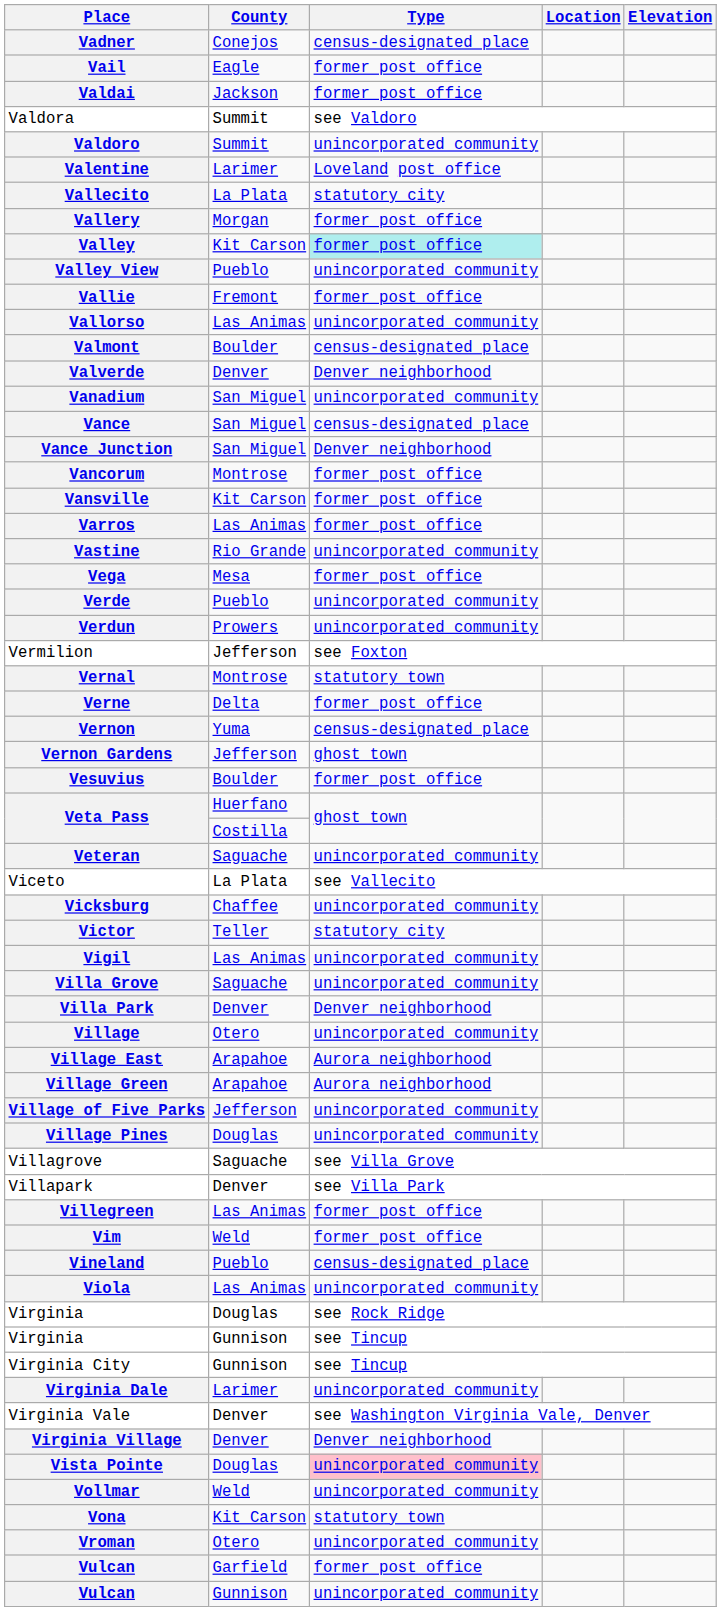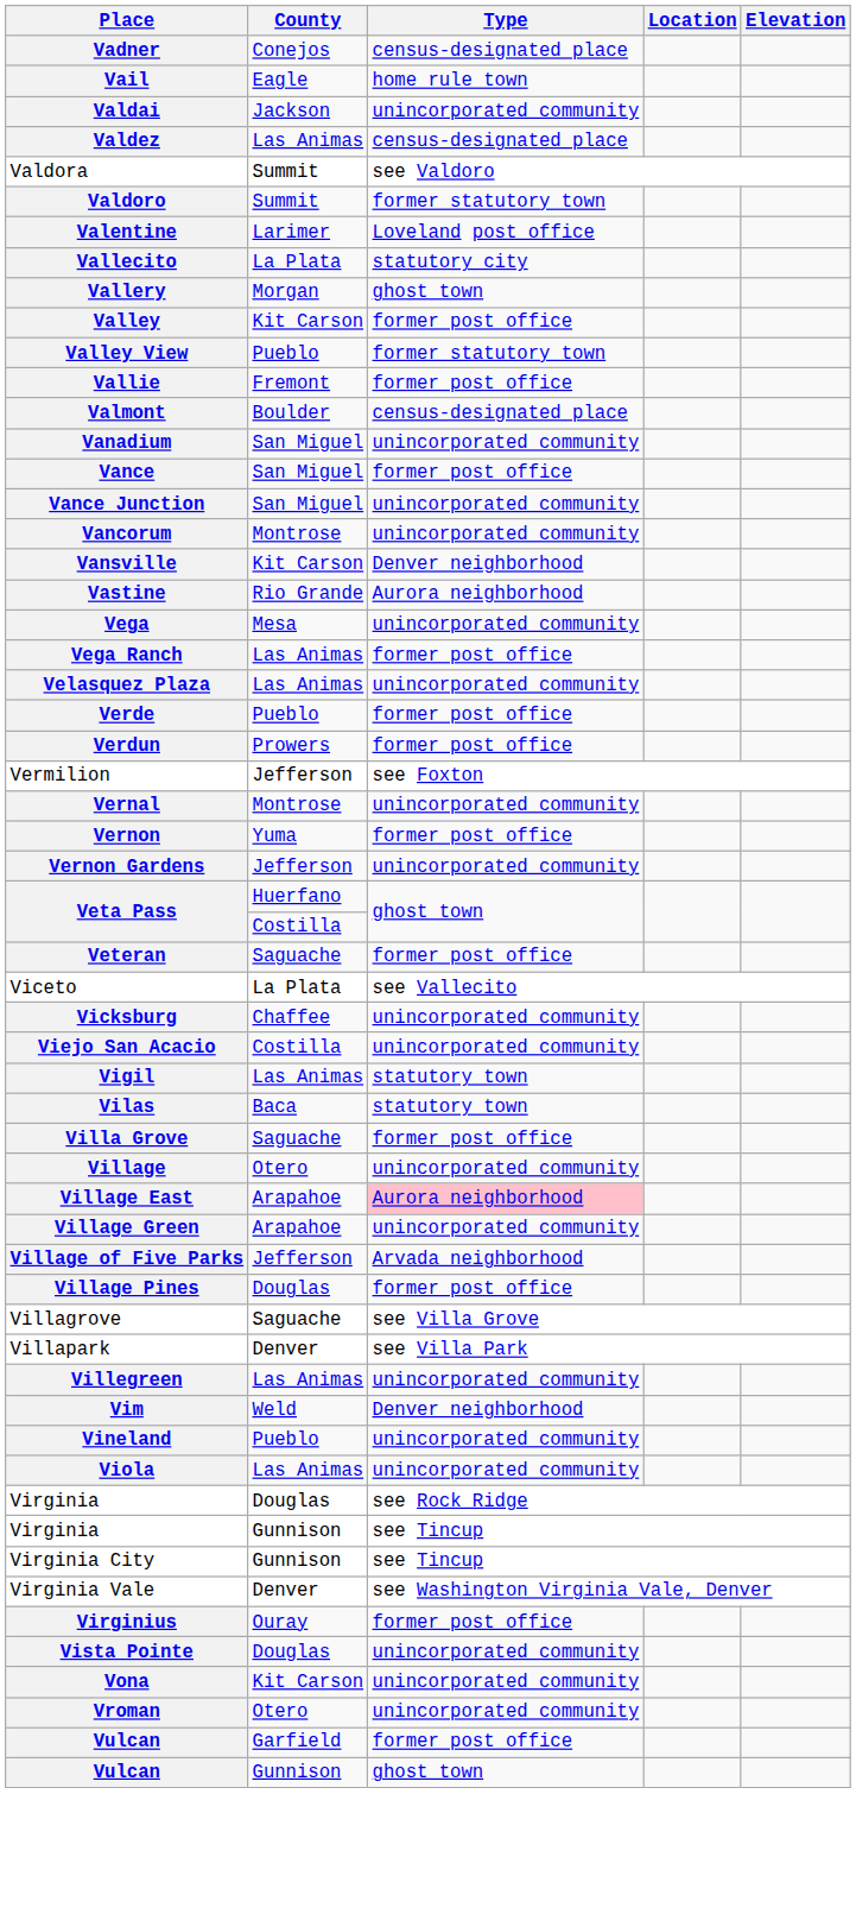Vail | Type: former post office -> home rule town
Valdai | Type: former post office -> unincorporated community
+ row: Valdez | Las Animas | census-designated place
Valdoro | Type: unincorporated community -> former statutory town
Vallery | Type: former post office -> ghost town
Valley | Type: paleturquoise background -> no background
Valley View | Type: unincorporated community -> former statutory town
- row: Vallorso | Las Animas | unincorporated community
- row: Valverde | Denver | Denver neighborhood
Vance | Type: census-designated place -> former post office
Vance Junction | Type: Denver neighborhood -> unincorporated community
Vancorum | Type: former post office -> unincorporated community
Vansville | Type: former post office -> Denver neighborhood
- row: Varros | Las Animas | former post office
Vastine | Type: unincorporated community -> Aurora neighborhood
Vega | Type: former post office -> unincorporated community
+ row: Vega Ranch | Las Animas | former post office
+ row: Velasquez Plaza | Las Animas | unincorporated community
Verde | Type: unincorporated community -> former post office
Verdun | Type: unincorporated community -> former post office
Vernal | Type: statutory town -> unincorporated community
- row: Verne | Delta | former post office
Vernon | Type: census-designated place -> former post office
Vernon Gardens | Type: ghost town -> unincorporated community
- row: Vesuvius | Boulder | former post office
Veteran | Type: unincorporated community -> former post office
- row: Victor | Teller | statutory city
+ row: Viejo San Acacio | Costilla | unincorporated community
Vigil | Type: unincorporated community -> statutory town
+ row: Vilas | Baca | statutory town
Villa Grove | Type: unincorporated community -> former post office
- row: Villa Park | Denver | Denver neighborhood
Village East | Type: no background -> pink background
Village Green | Type: Aurora neighborhood -> unincorporated community
Village of Five Parks | Type: unincorporated community -> Arvada neighborhood
Village Pines | Type: unincorporated community -> former post office
Villegreen | Type: former post office -> unincorporated community
Vim | Type: former post office -> Denver neighborhood
Vineland | Type: census-designated place -> unincorporated community
- row: Virginia Dale | Larimer | unincorporated community
- row: Virginia Village | Denver | Denver neighborhood
+ row: Virginius | Ouray | former post office
Vista Pointe | Type: pink background -> no background
- row: Vollmar | Weld | unincorporated community
Vona | Type: statutory town -> unincorporated community
Vulcan / Gunnison | Type: unincorporated community -> ghost town
